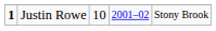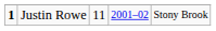Justin Rowe | column 3: 10 -> 11
